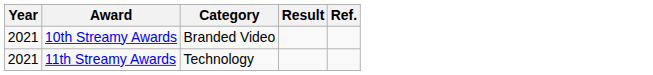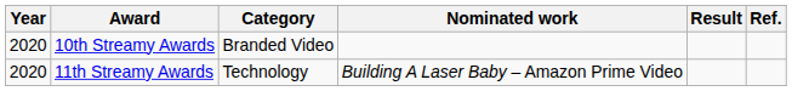+ column: Nominated work | Building A Laser Baby – Amazon Prime Video
10th Streamy Awards | Year: 2021 -> 2020
11th Streamy Awards | Year: 2021 -> 2020
